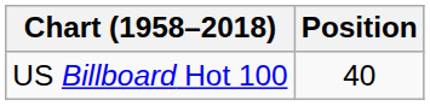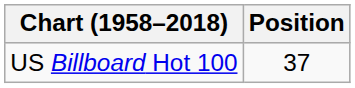US Billboard Hot 100 | Position: 40 -> 37
